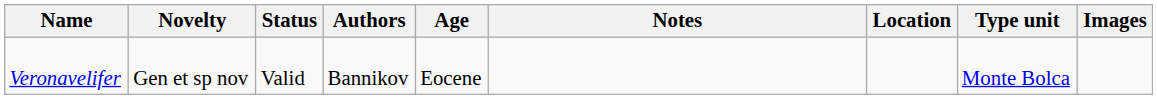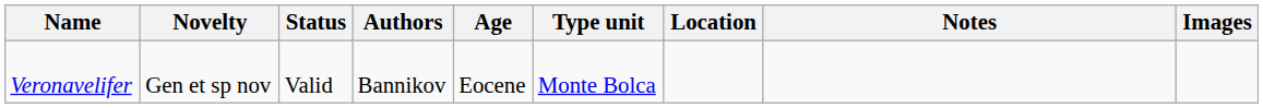columns swapped: Type unit <-> Notes
